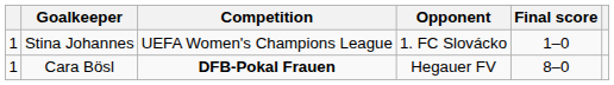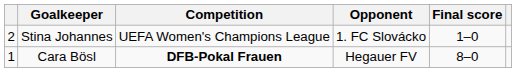Stina Johannes | column 1: 1 -> 2
